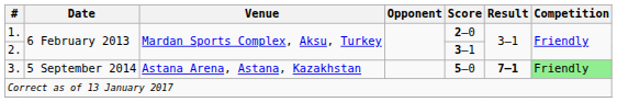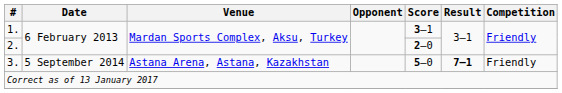1. | Score: 2–0 -> 3–1
2. | Score: 3–1 -> 2–0
3. | Competition: lightgreen background -> no background
